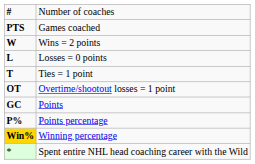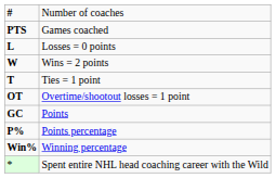rows swapped: Wins = 2 points <-> Losses = 0 points
Winning percentage | column 1: gold background -> no background
